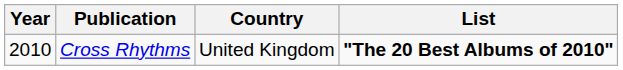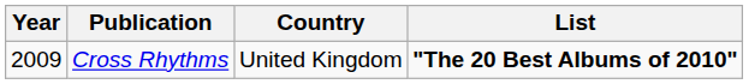Cross Rhythms | Year: 2010 -> 2009
